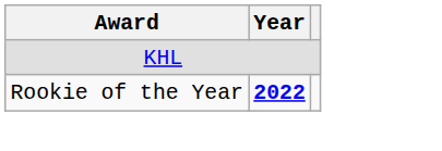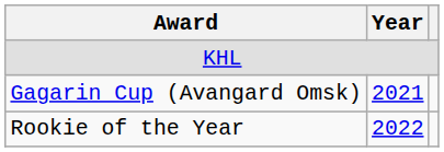+ row: Gagarin Cup (Avangard Omsk) | 2021
Rookie of the Year | Year: bold -> normal
